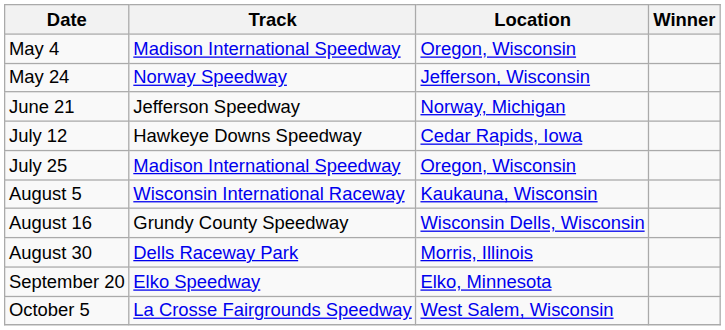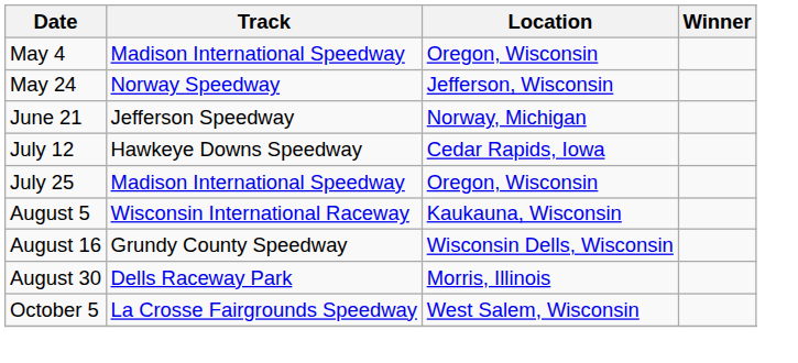- row: September 20 | Elko Speedway | Elko, Minnesota
